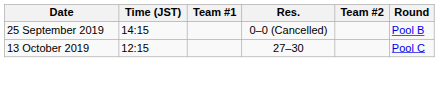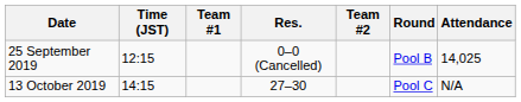+ column: Attendance | 14,025 | N/A
25 September 2019 | Time (JST): 14:15 -> 12:15
13 October 2019 | Time (JST): 12:15 -> 14:15
